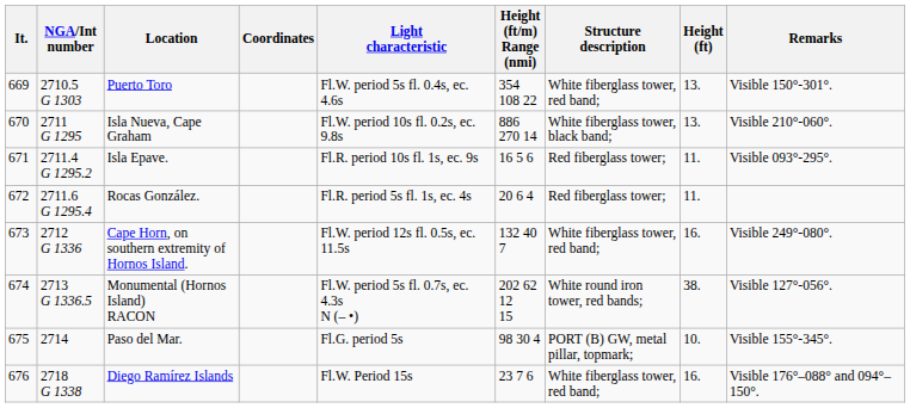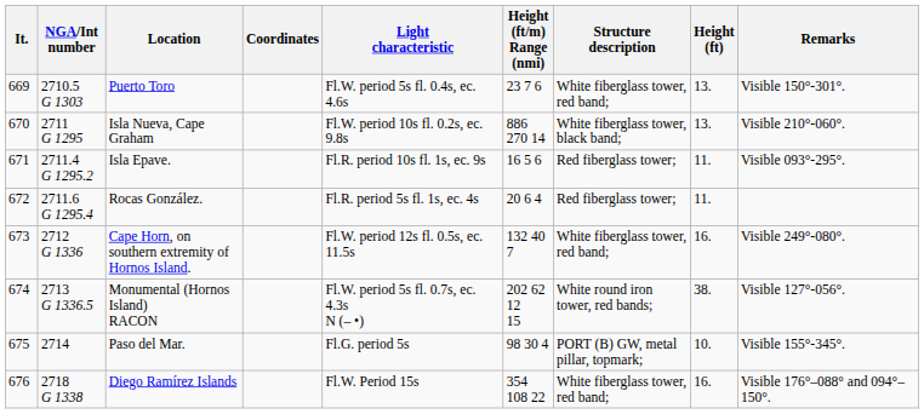Puerto Toro | Height (ft/m) Range (nmi): 354 108 22 -> 23 7 6
Diego Ramírez Islands | Height (ft/m) Range (nmi): 23 7 6 -> 354 108 22
